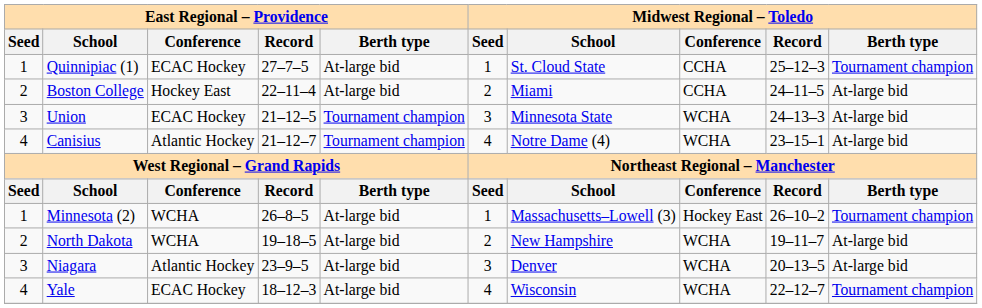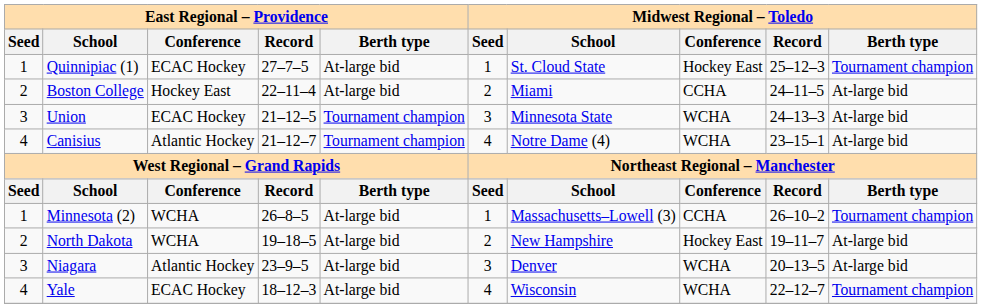Quinnipiac (1) | Midwest Regional – Toledo / Conference: CCHA -> Hockey East
Minnesota (2) | Midwest Regional – Toledo / Conference: Hockey East -> CCHA
North Dakota | Midwest Regional – Toledo / Conference: WCHA -> Hockey East
